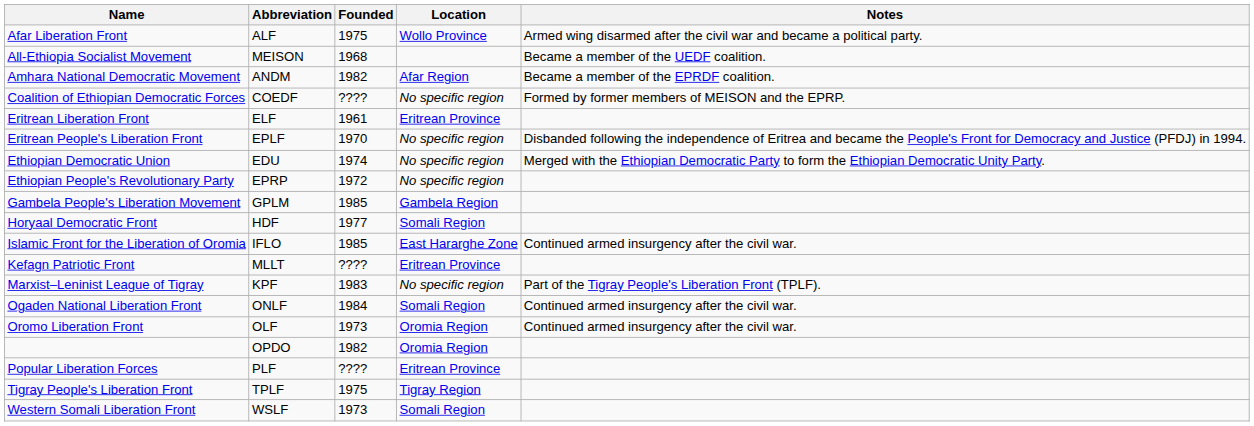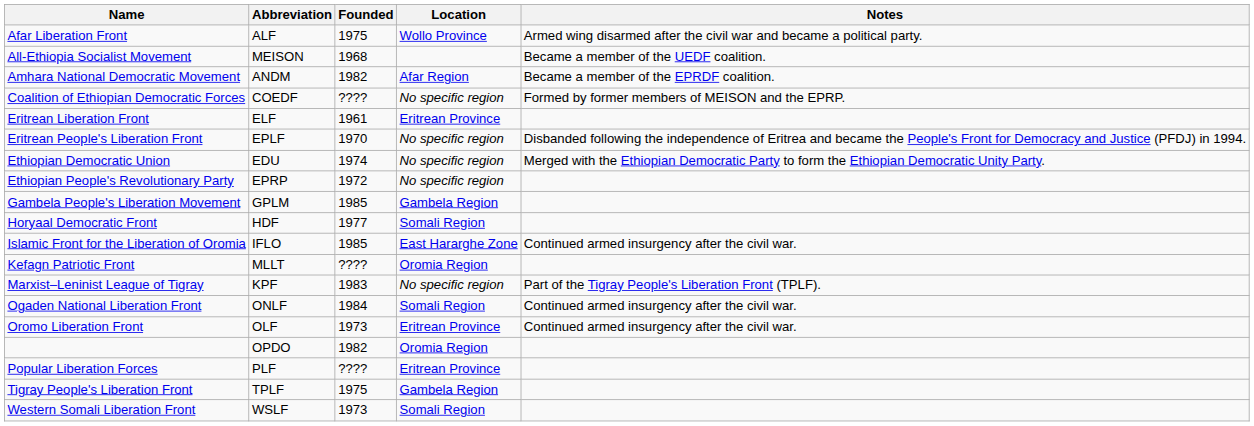Kefagn Patriotic Front | Location: Eritrean Province -> Oromia Region
Oromo Liberation Front | Location: Oromia Region -> Eritrean Province
Tigray People's Liberation Front | Location: Tigray Region -> Gambela Region
